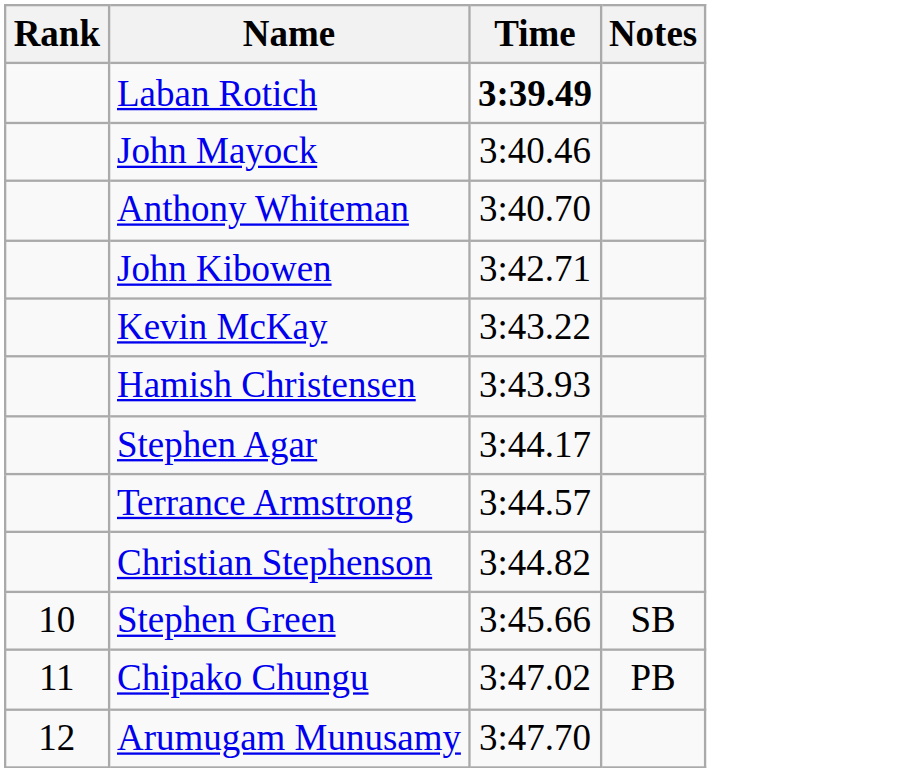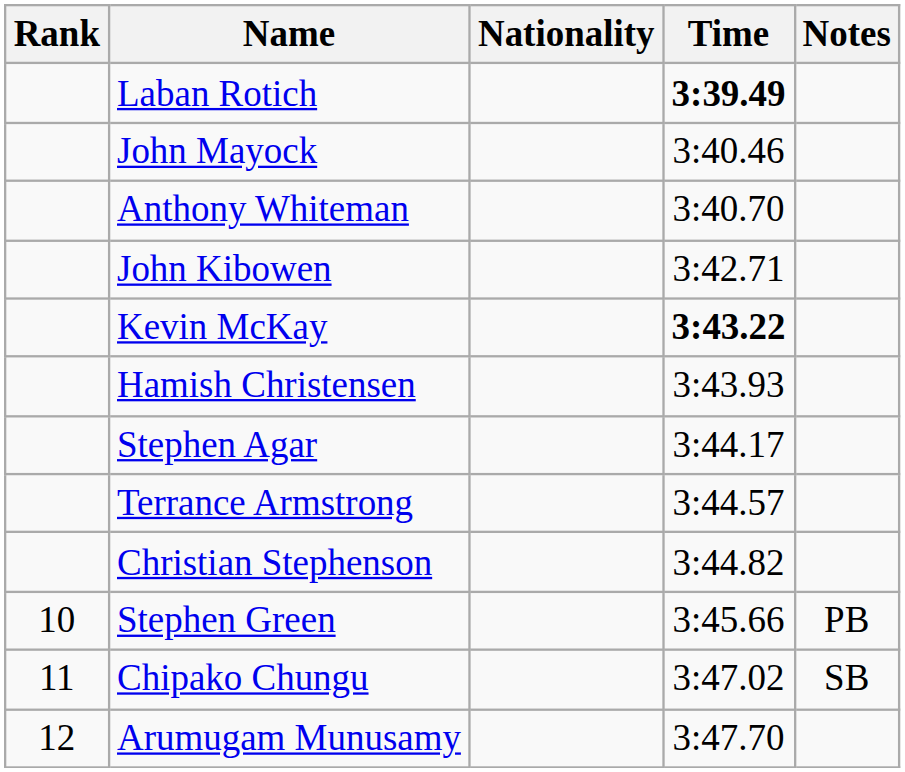+ column: Nationality
Kevin McKay | Time: normal -> bold
Stephen Green | Notes: SB -> PB
Chipako Chungu | Notes: PB -> SB
